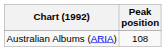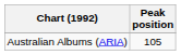Australian Albums (ARIA) | Peak position: 108 -> 105
